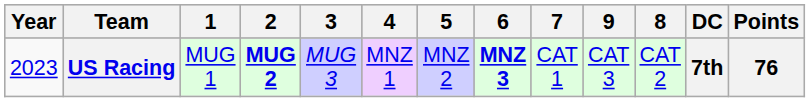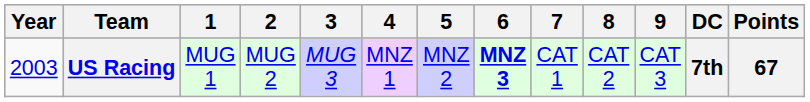columns swapped: 8 <-> 9
US Racing | Year: 2023 -> 2003
US Racing | 2: bold -> normal
US Racing | Points: 76 -> 67
